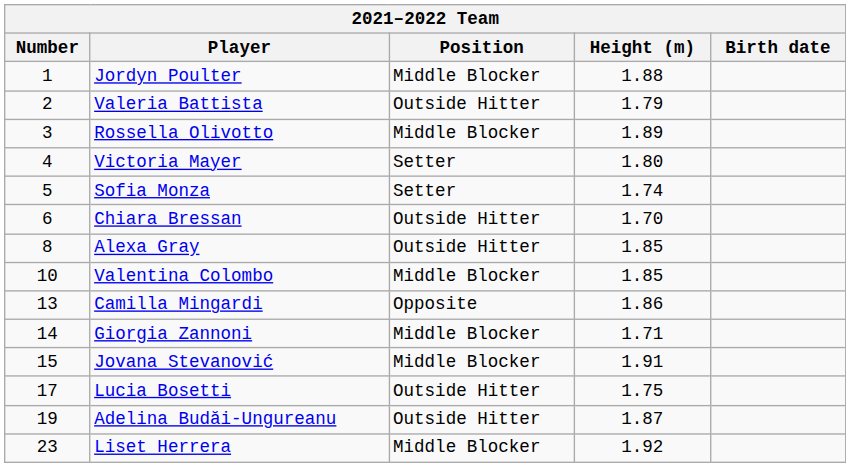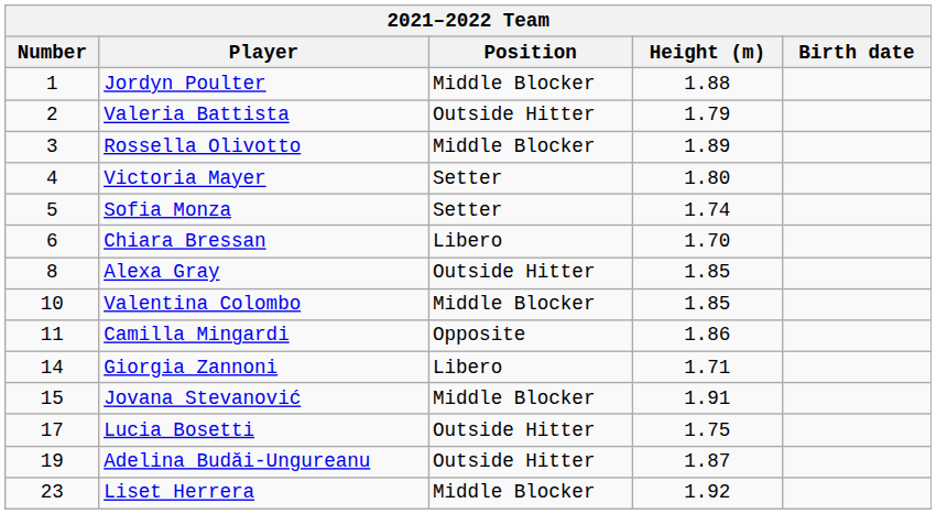Chiara Bressan | Position: Outside Hitter -> Libero
Camilla Mingardi | Number: 13 -> 11
Giorgia Zannoni | Position: Middle Blocker -> Libero
